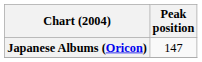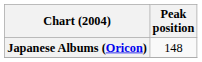Japanese Albums (Oricon) | Peak position: 147 -> 148
